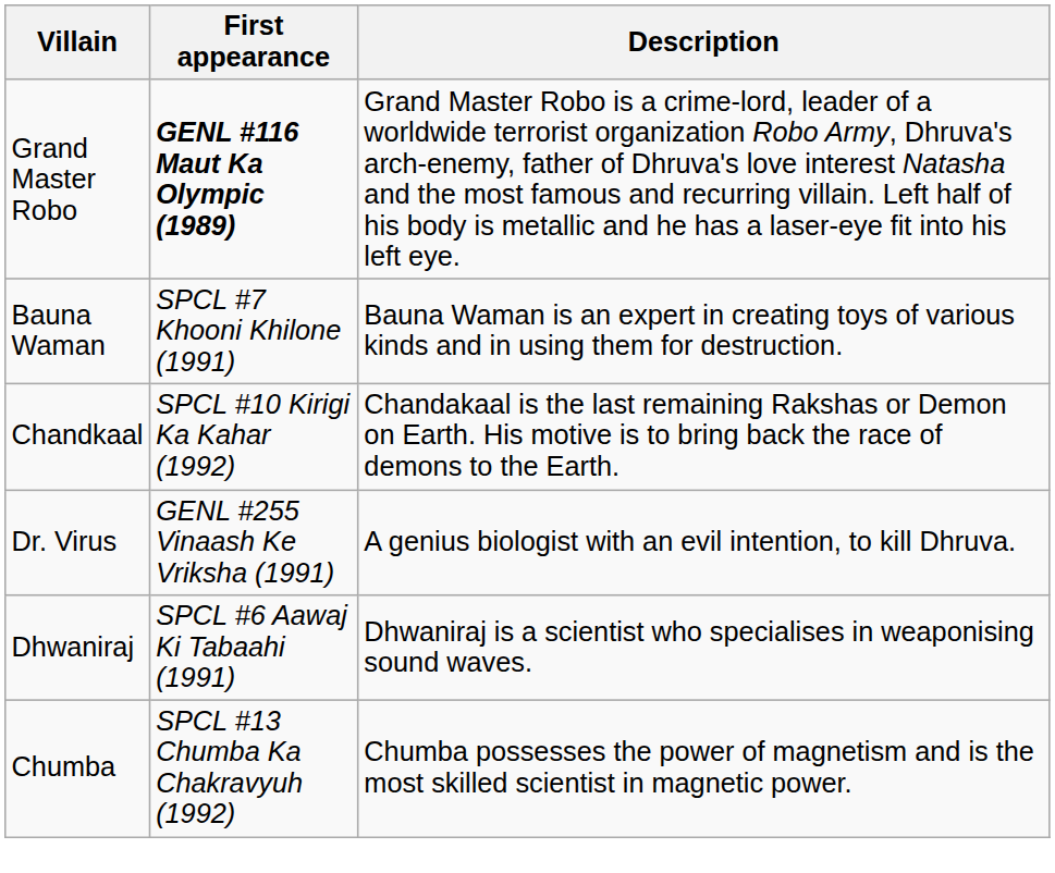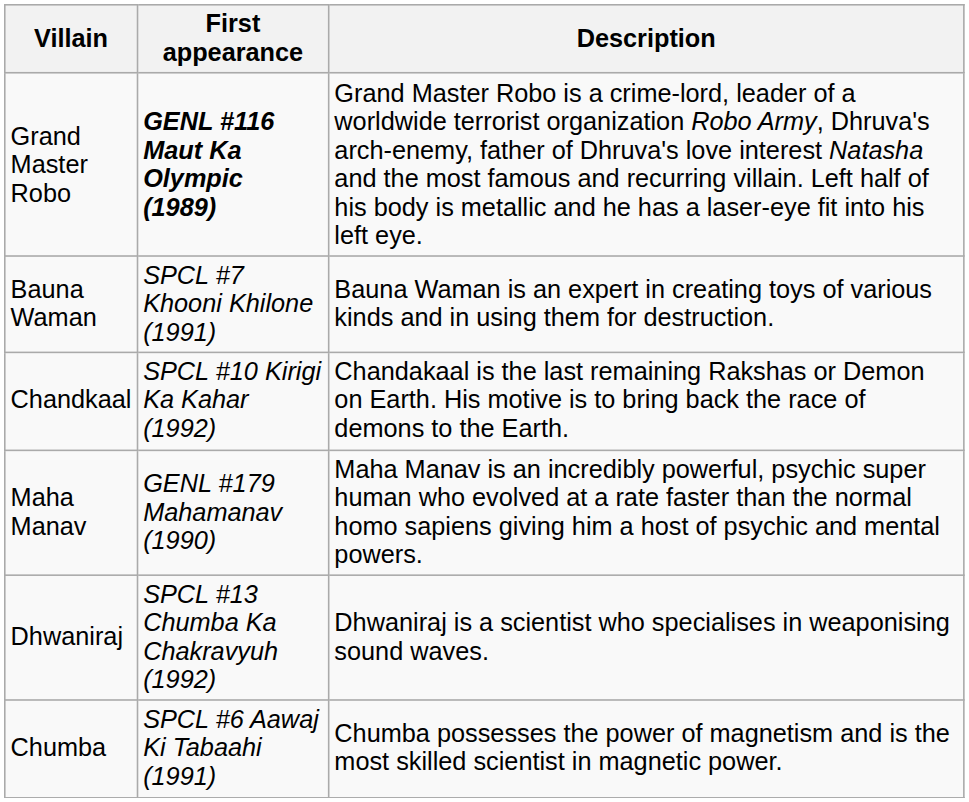+ row: Maha Manav | GENL #179 Mahamanav (1990) | Maha Manav is an incredibly powerful, psychic super human who evolved at a rate faster than the normal homo sapiens giving him a host of psychic and mental powers.
- row: Dr. Virus | GENL #255 Vinaash Ke Vriksha (1991) | A genius biologist with an evil intention, to kill Dhruva.
Dhwaniraj | First appearance: SPCL #6 Aawaj Ki Tabaahi (1991) -> SPCL #13 Chumba Ka Chakravyuh (1992)
Chumba | First appearance: SPCL #13 Chumba Ka Chakravyuh (1992) -> SPCL #6 Aawaj Ki Tabaahi (1991)
